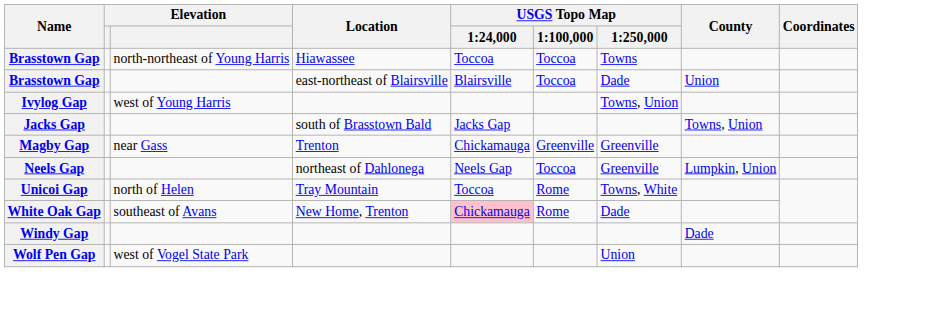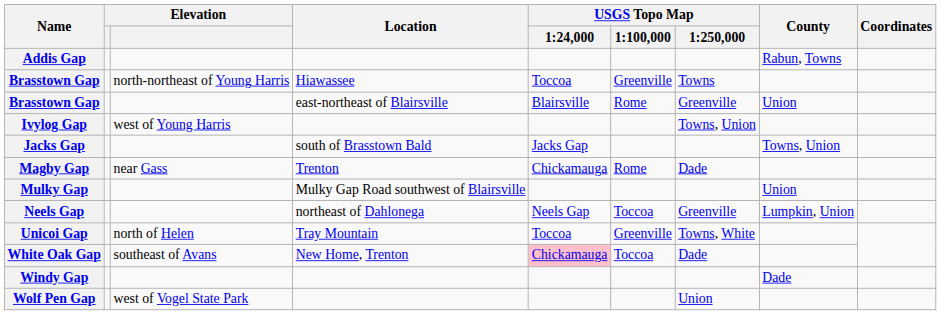+ row: Addis Gap | Rabun, Towns
Brasstown Gap / Hiawassee | USGS Topo Map / 1:100,000: Toccoa -> Greenville
Brasstown Gap / east-northeast of Blairsville | USGS Topo Map / 1:100,000: Toccoa -> Rome
Brasstown Gap / east-northeast of Blairsville | USGS Topo Map / 1:250,000: Dade -> Greenville
Magby Gap | USGS Topo Map / 1:100,000: Greenville -> Rome
Magby Gap | USGS Topo Map / 1:250,000: Greenville -> Dade
+ row: Mulky Gap | Mulky Gap Road southwest of Blairsville | Union
Unicoi Gap | USGS Topo Map / 1:100,000: Rome -> Greenville
White Oak Gap | USGS Topo Map / 1:100,000: Rome -> Toccoa
